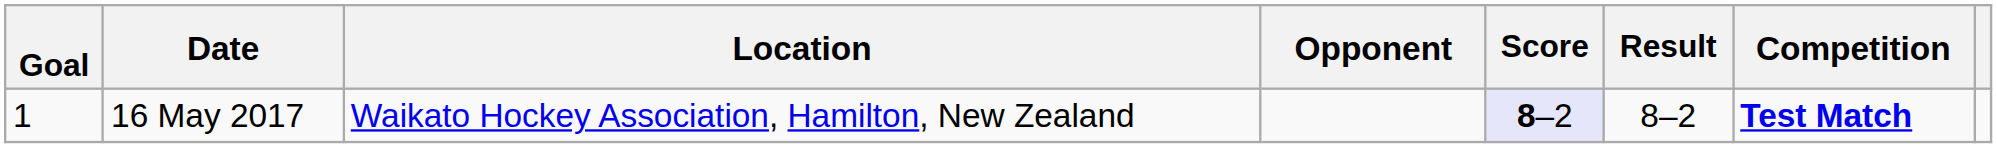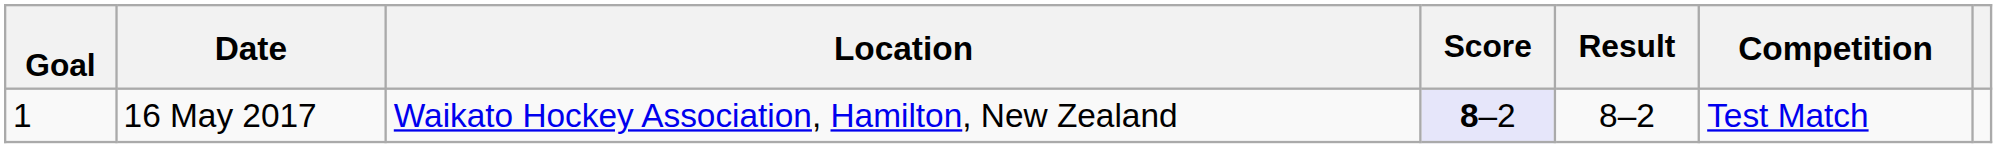- column: Opponent
16 May 2017 | Competition: bold -> normal
